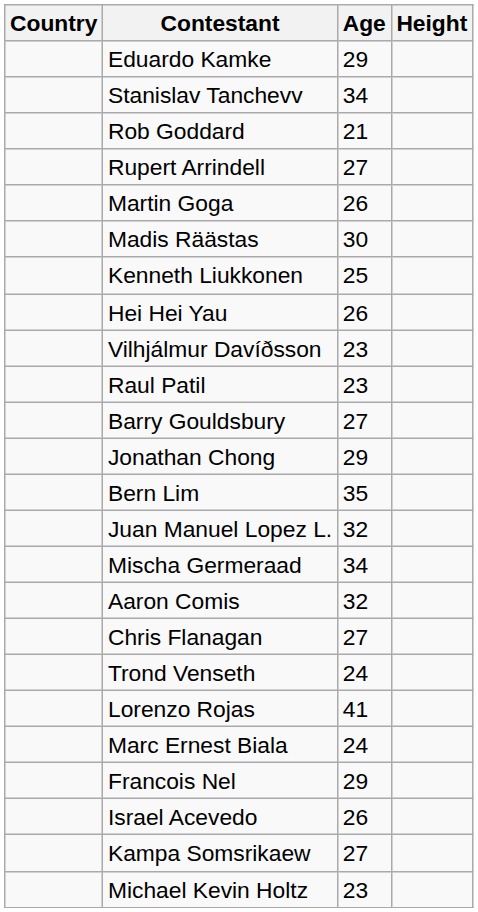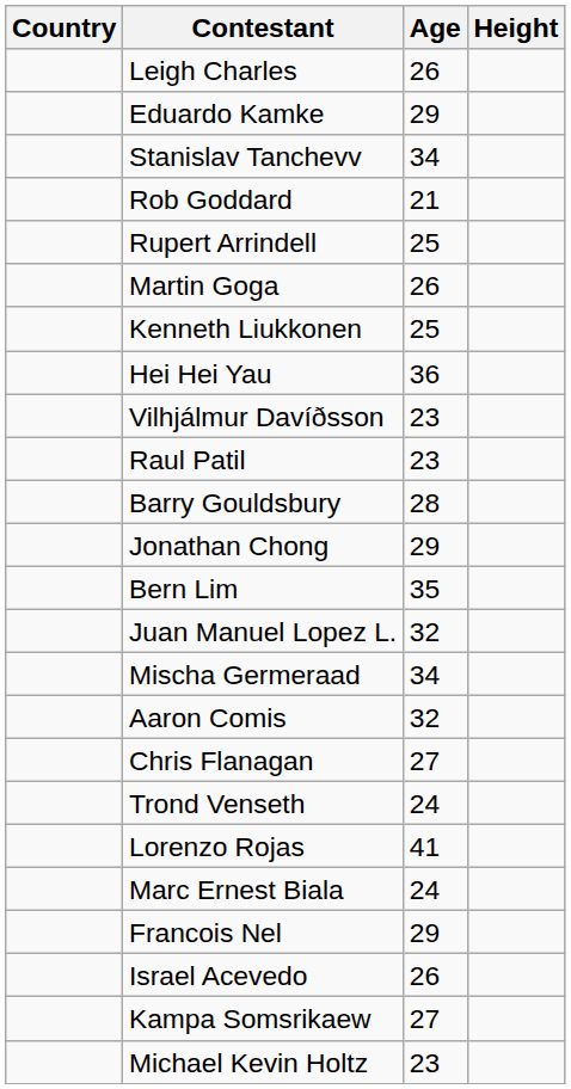+ row: Leigh Charles | 26
Rupert Arrindell | Age: 27 -> 25
- row: Madis Räästas | 30
Hei Hei Yau | Age: 26 -> 36
Barry Gouldsbury | Age: 27 -> 28
